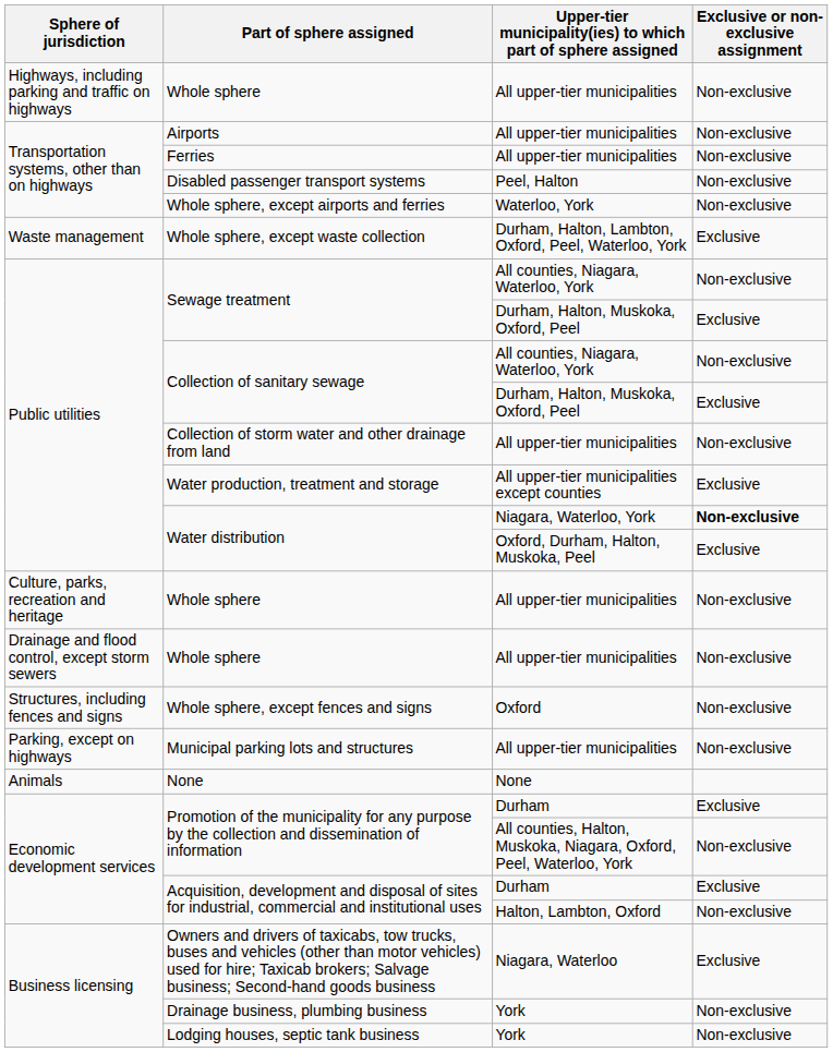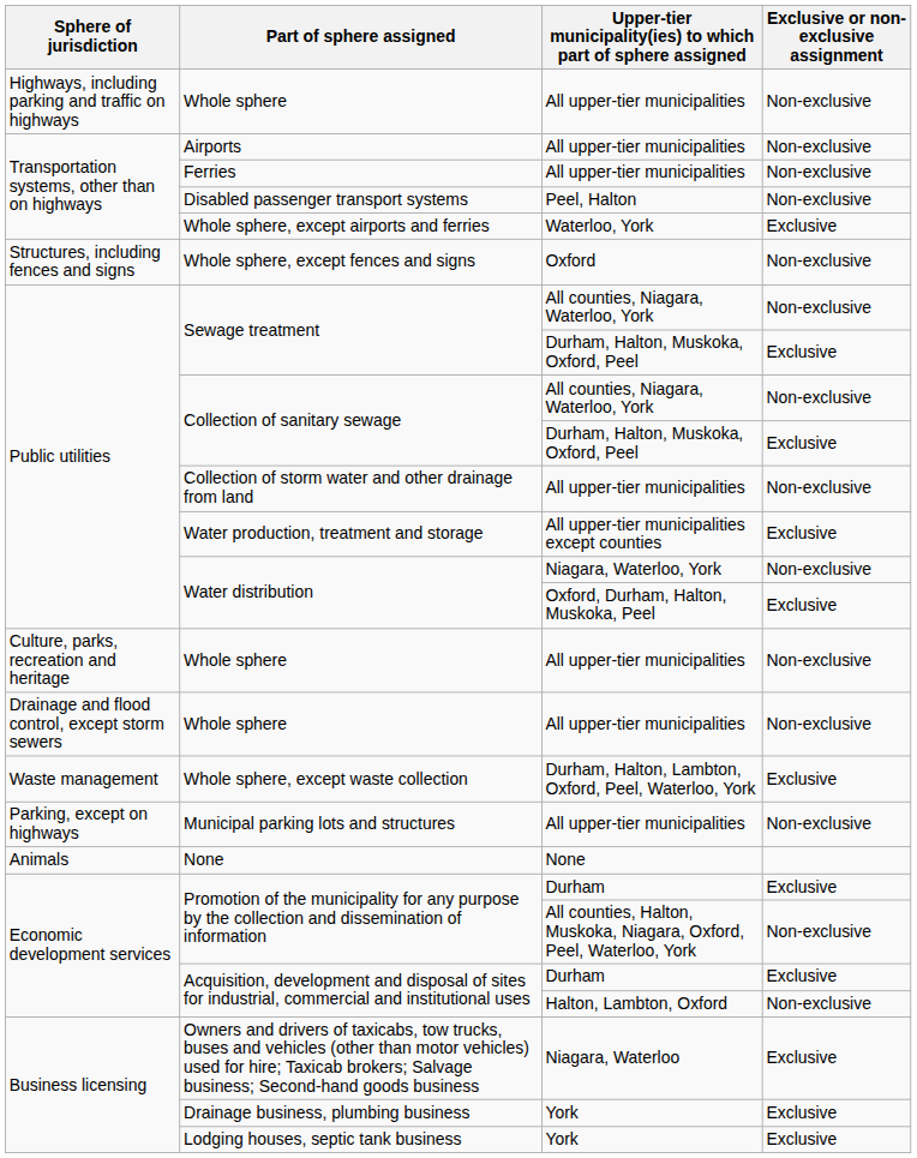Whole sphere, except airports and ferries | Exclusive or non-exclusive assignment: Non-exclusive -> Exclusive
rows swapped: Whole sphere, except waste collection <-> Whole sphere, except fences and signs
Water distribution / Niagara, Waterloo, York | Exclusive or non-exclusive assignment: bold -> normal
Drainage business, plumbing business | Exclusive or non-exclusive assignment: Non-exclusive -> Exclusive
Lodging houses, septic tank business | Exclusive or non-exclusive assignment: Non-exclusive -> Exclusive
